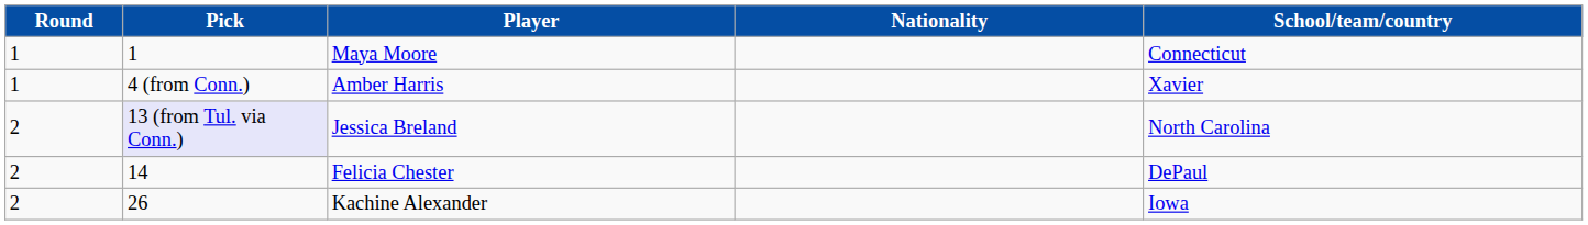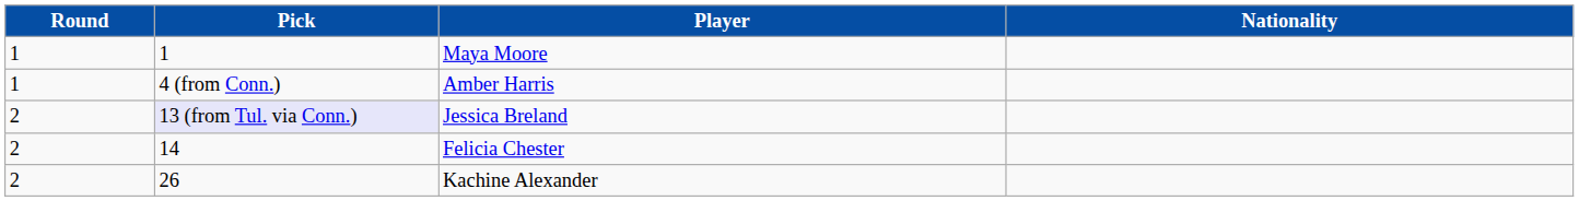- column: School/team/country | Connecticut | Xavier | North Carolina | DePaul | Iowa
